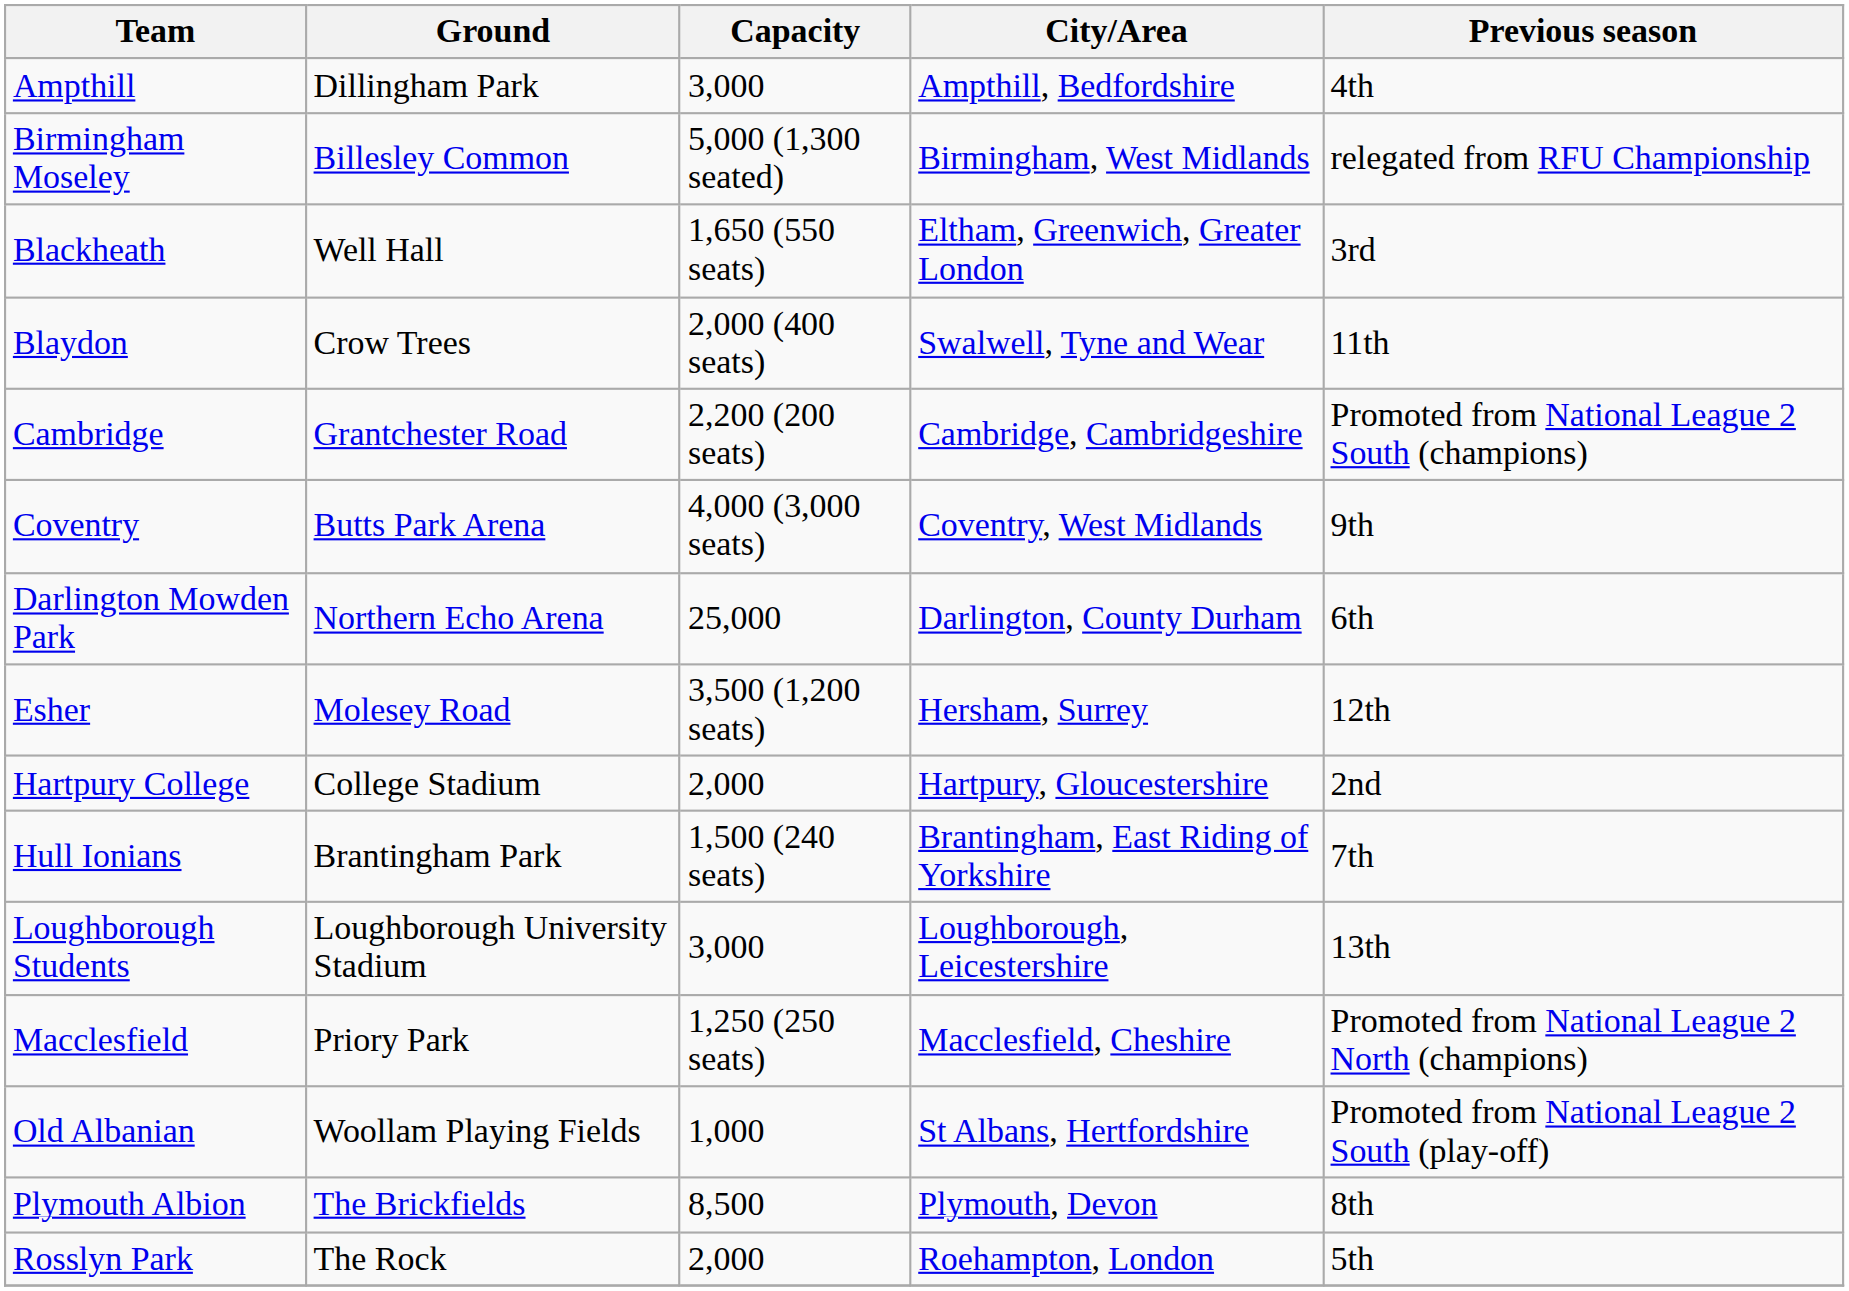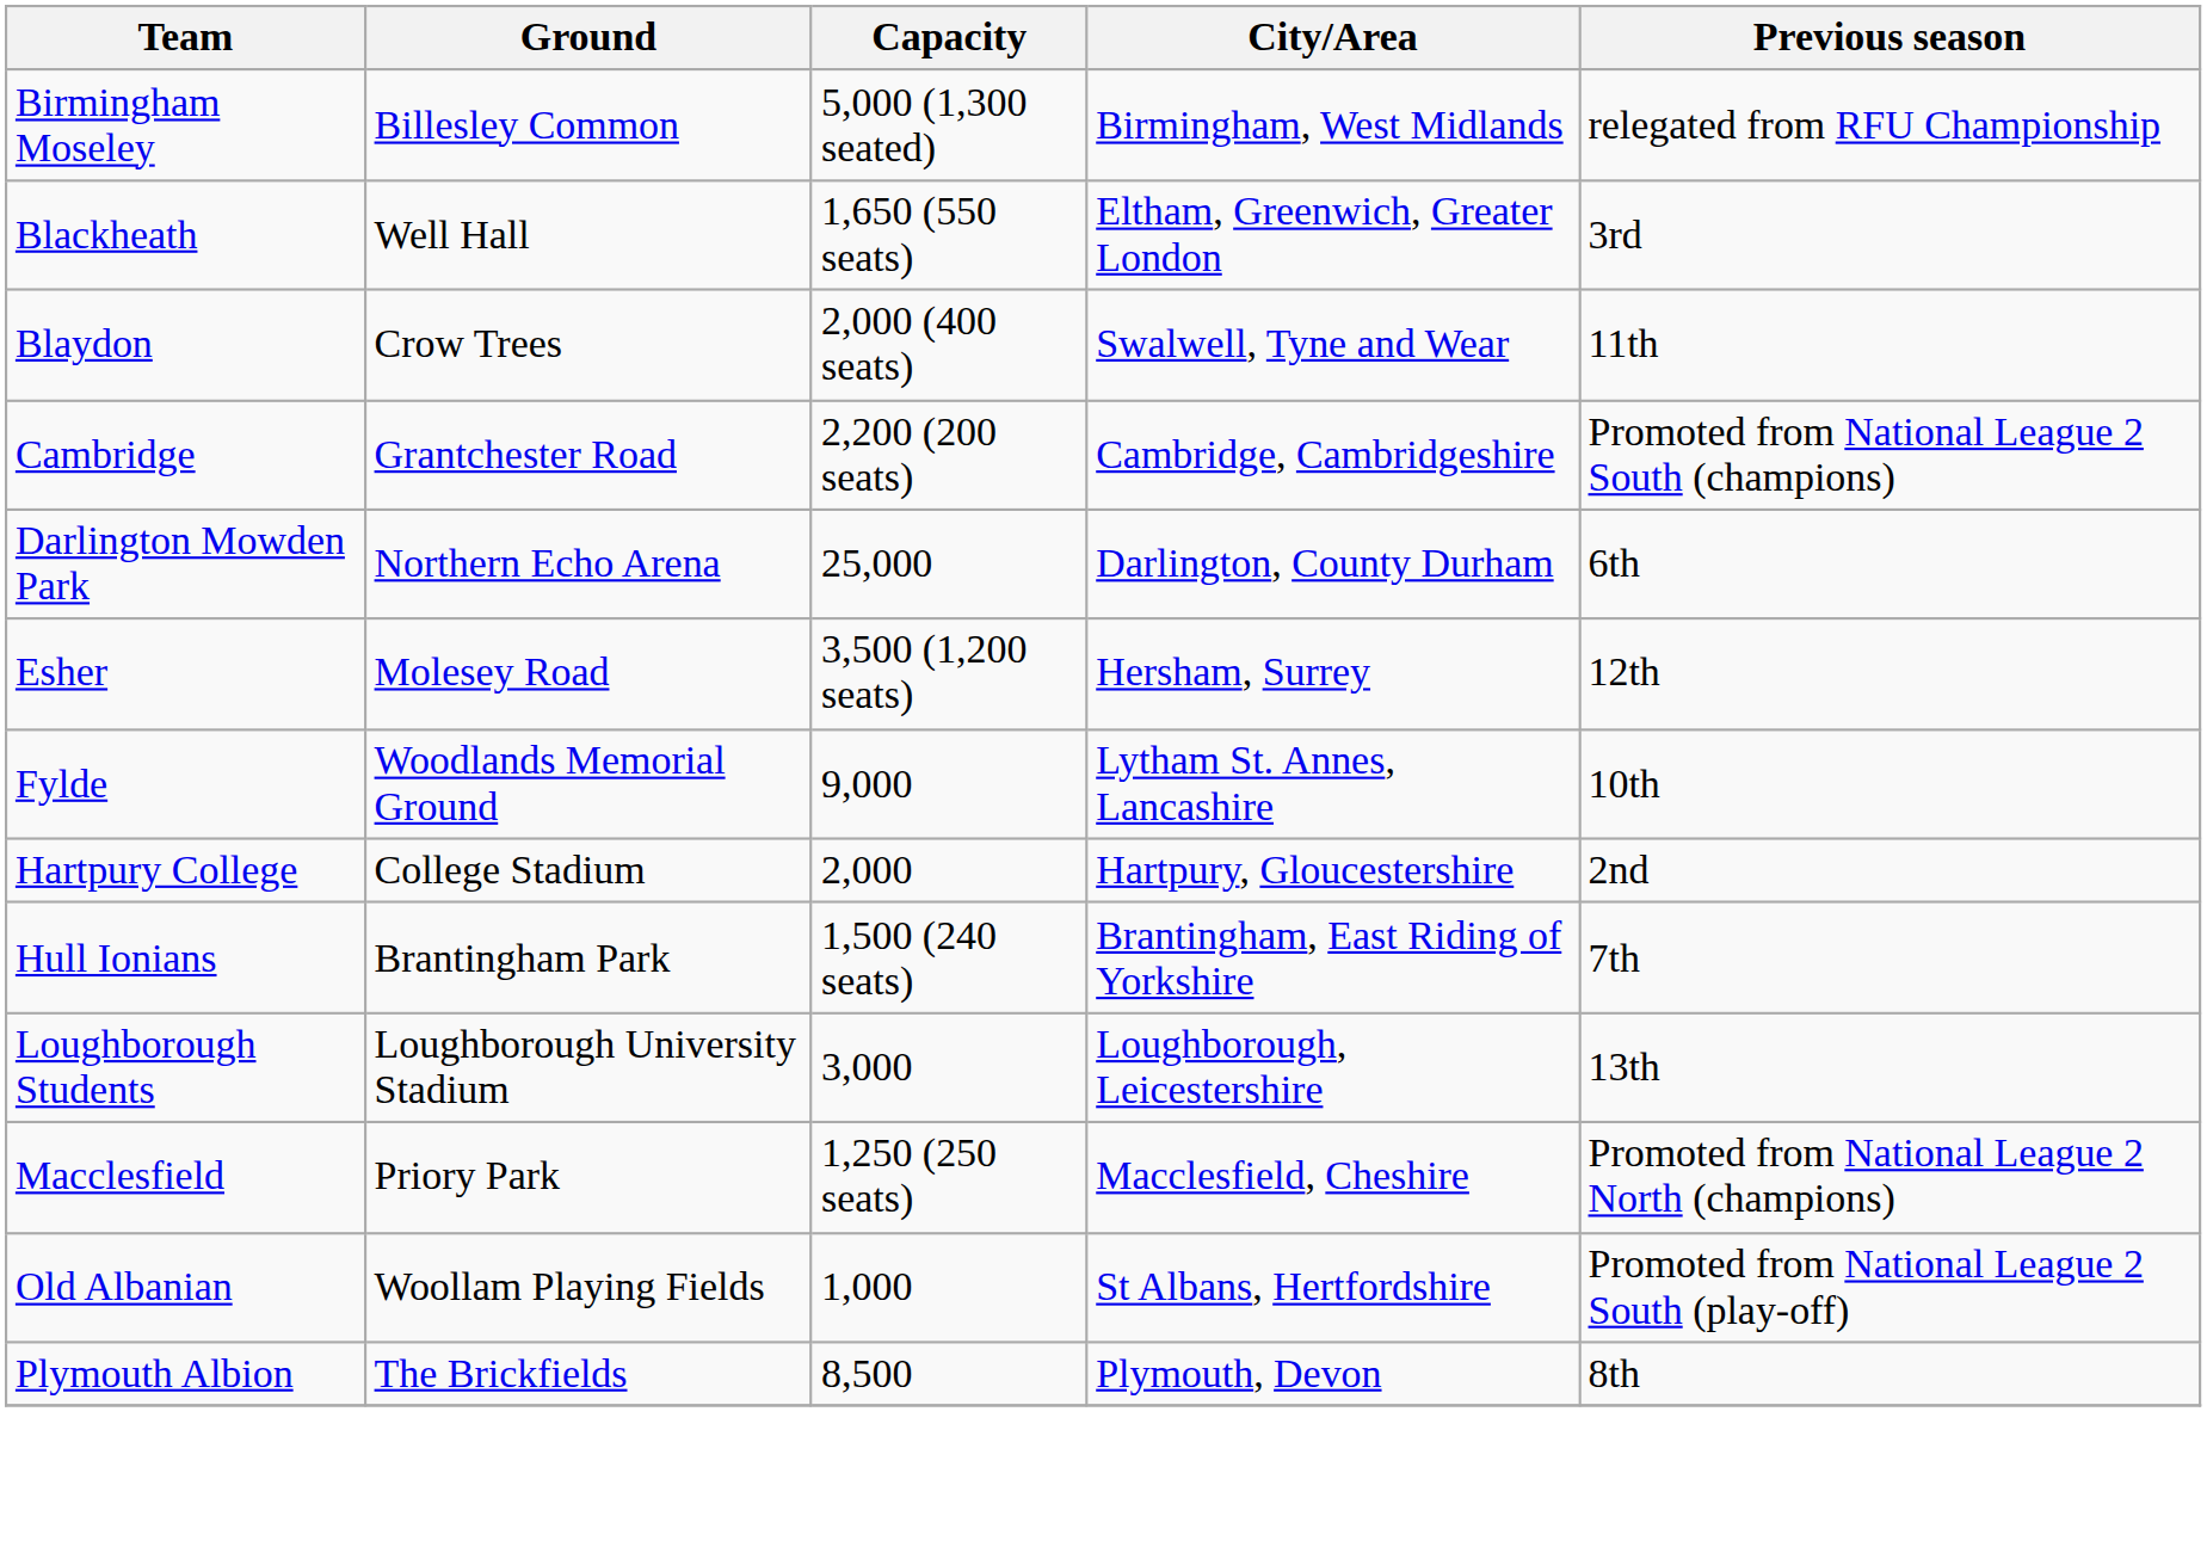- row: Ampthill | Dillingham Park | 3,000 | Ampthill, Bedfordshire | 4th
- row: Coventry | Butts Park Arena | 4,000 (3,000 seats) | Coventry, West Midlands | 9th
+ row: Fylde | Woodlands Memorial Ground | 9,000 | Lytham St. Annes, Lancashire | 10th
- row: Rosslyn Park | The Rock | 2,000 | Roehampton, London | 5th
